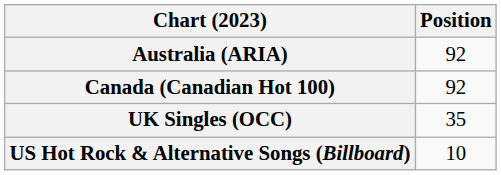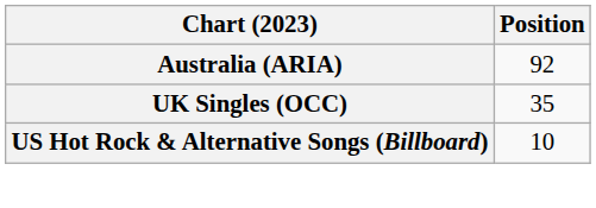- row: Canada (Canadian Hot 100) | 92
